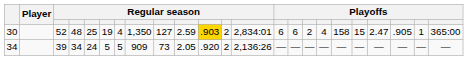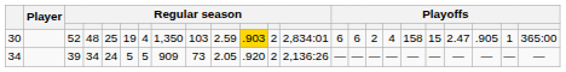30 | column 9: 127 -> 103
